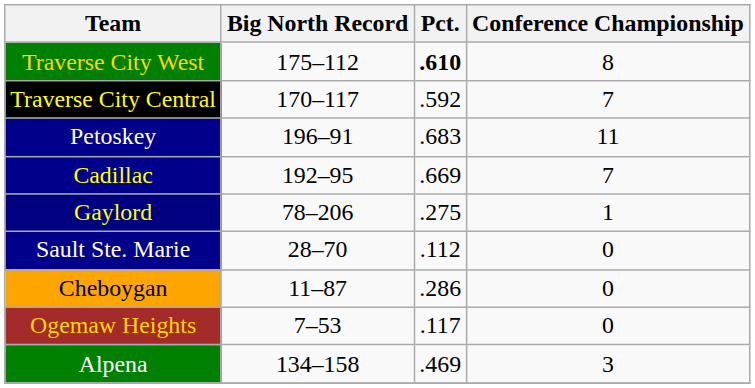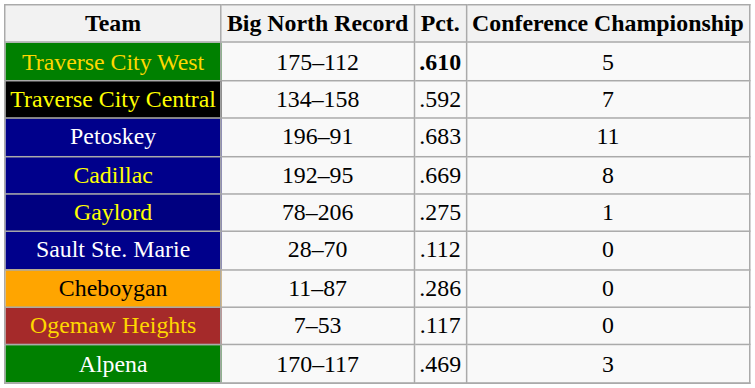Traverse City West | Conference Championship: 8 -> 5
Traverse City Central | Big North Record: 170–117 -> 134–158
Cadillac | Conference Championship: 7 -> 8
Alpena | Big North Record: 134–158 -> 170–117
